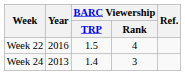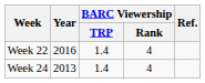Week 22 | BARC Viewership / TRP: 1.5 -> 1.4
Week 24 | BARC Viewership / Rank: 3 -> 4
